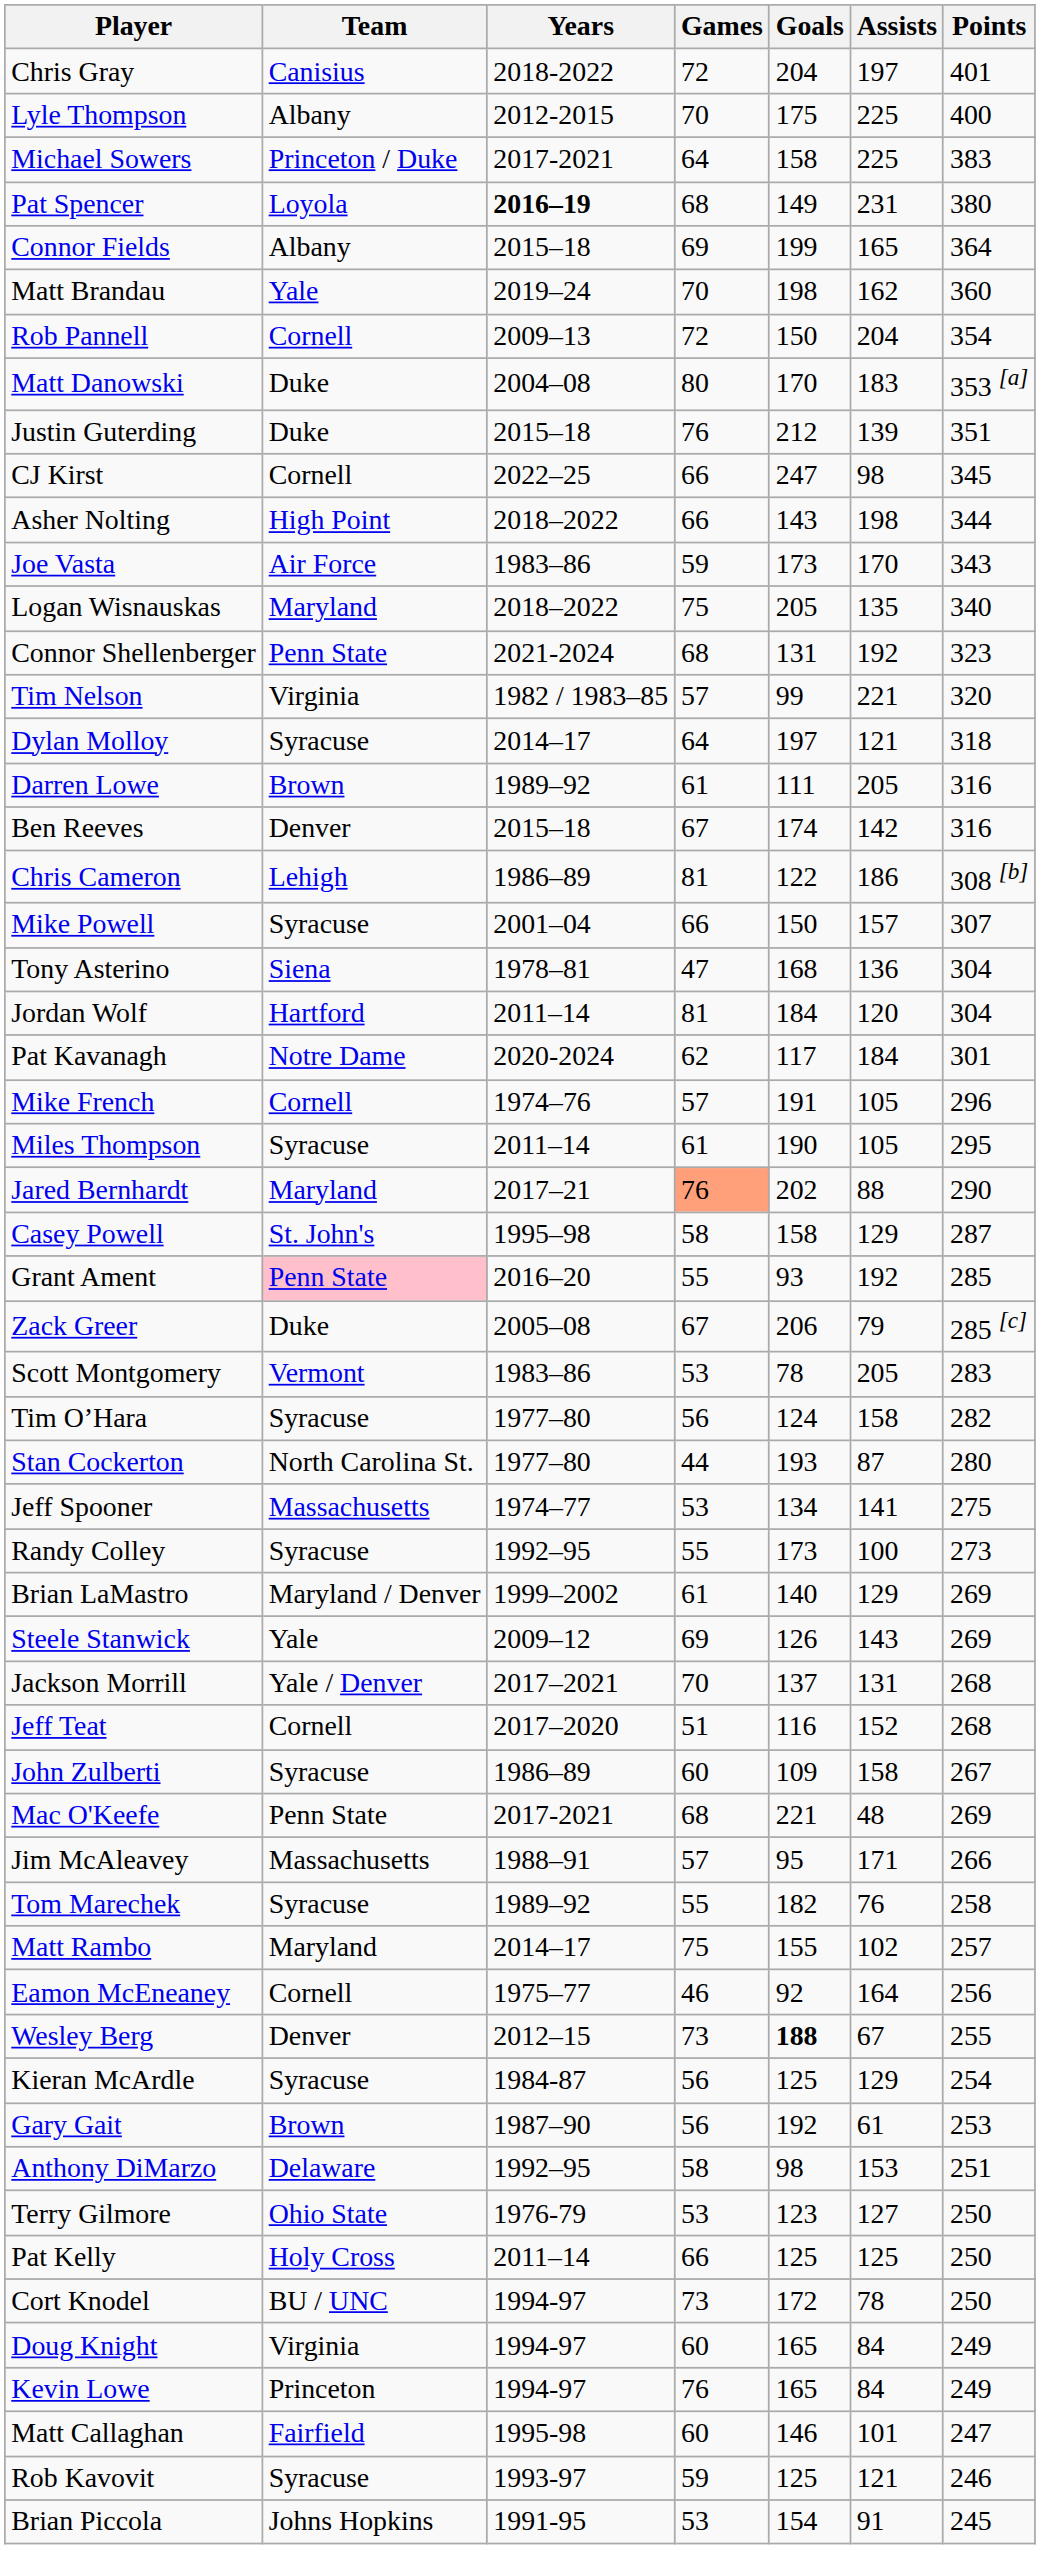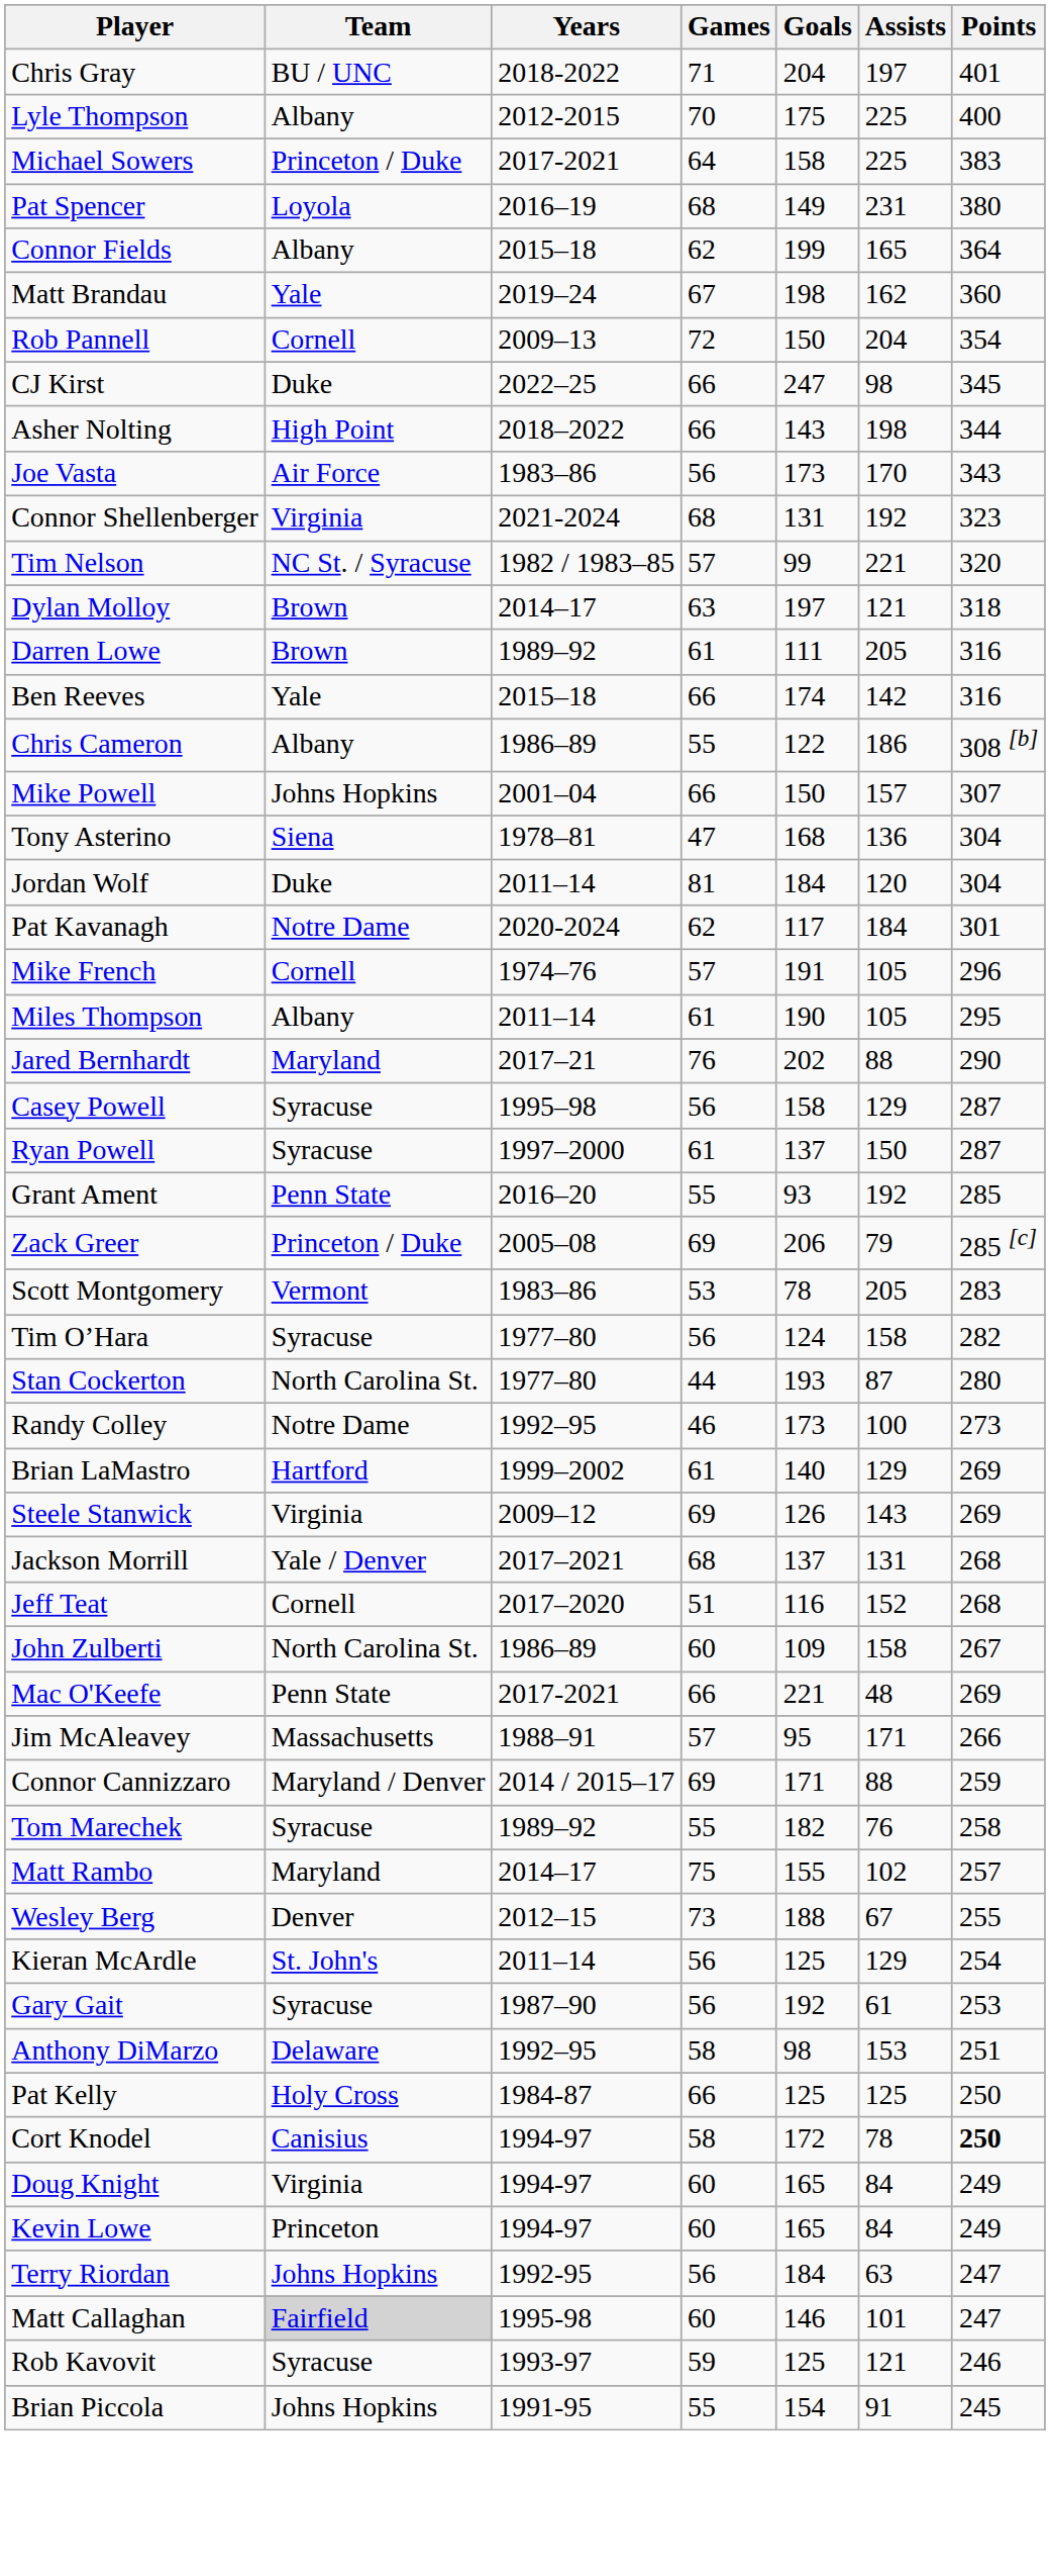Chris Gray | Team: Canisius -> BU / UNC
Chris Gray | Games: 72 -> 71
Pat Spencer | Years: bold -> normal
Connor Fields | Games: 69 -> 62
Matt Brandau | Games: 70 -> 67
- row: Matt Danowski | Duke | 2004–08 | 80 | 170 | 183 | 353 [a]
- row: Justin Guterding | Duke | 2015–18 | 76 | 212 | 139 | 351
CJ Kirst | Team: Cornell -> Duke
Joe Vasta | Games: 59 -> 56
- row: Logan Wisnauskas | Maryland | 2018–2022 | 75 | 205 | 135 | 340
Connor Shellenberger | Team: Penn State -> Virginia
Tim Nelson | Team: Virginia -> NC St. / Syracuse
Dylan Molloy | Team: Syracuse -> Brown
Dylan Molloy | Games: 64 -> 63
Ben Reeves | Team: Denver -> Yale
Ben Reeves | Games: 67 -> 66
Chris Cameron | Team: Lehigh -> Albany
Chris Cameron | Games: 81 -> 55
Mike Powell | Team: Syracuse -> Johns Hopkins
Jordan Wolf | Team: Hartford -> Duke
Miles Thompson | Team: Syracuse -> Albany
Jared Bernhardt | Games: lightsalmon background -> no background
Casey Powell | Team: St. John's -> Syracuse
Casey Powell | Games: 58 -> 56
+ row: Ryan Powell | Syracuse | 1997–2000 | 61 | 137 | 150 | 287
Grant Ament | Team: pink background -> no background
Zack Greer | Team: Duke -> Princeton / Duke
Zack Greer | Games: 67 -> 69
- row: Jeff Spooner | Massachusetts | 1974–77 | 53 | 134 | 141 | 275
Randy Colley | Team: Syracuse -> Notre Dame
Randy Colley | Games: 55 -> 46
Brian LaMastro | Team: Maryland / Denver -> Hartford
Steele Stanwick | Team: Yale -> Virginia
Jackson Morrill | Games: 70 -> 68
John Zulberti | Team: Syracuse -> North Carolina St.
Mac O'Keefe | Games: 68 -> 66
+ row: Connor Cannizzaro | Maryland / Denver | 2014 / 2015–17 | 69 | 171 | 88 | 259
- row: Eamon McEneaney | Cornell | 1975–77 | 46 | 92 | 164 | 256
Wesley Berg | Goals: bold -> normal
Kieran McArdle | Team: Syracuse -> St. John's
Kieran McArdle | Years: 1984-87 -> 2011–14
Gary Gait | Team: Brown -> Syracuse
- row: Terry Gilmore | Ohio State | 1976-79 | 53 | 123 | 127 | 250
Pat Kelly | Years: 2011–14 -> 1984-87
Cort Knodel | Team: BU / UNC -> Canisius
Cort Knodel | Games: 73 -> 58
Cort Knodel | Points: normal -> bold
Kevin Lowe | Games: 76 -> 60
+ row: Terry Riordan | Johns Hopkins | 1992-95 | 56 | 184 | 63 | 247
Matt Callaghan | Team: no background -> lightgrey background
Brian Piccola | Games: 53 -> 55
